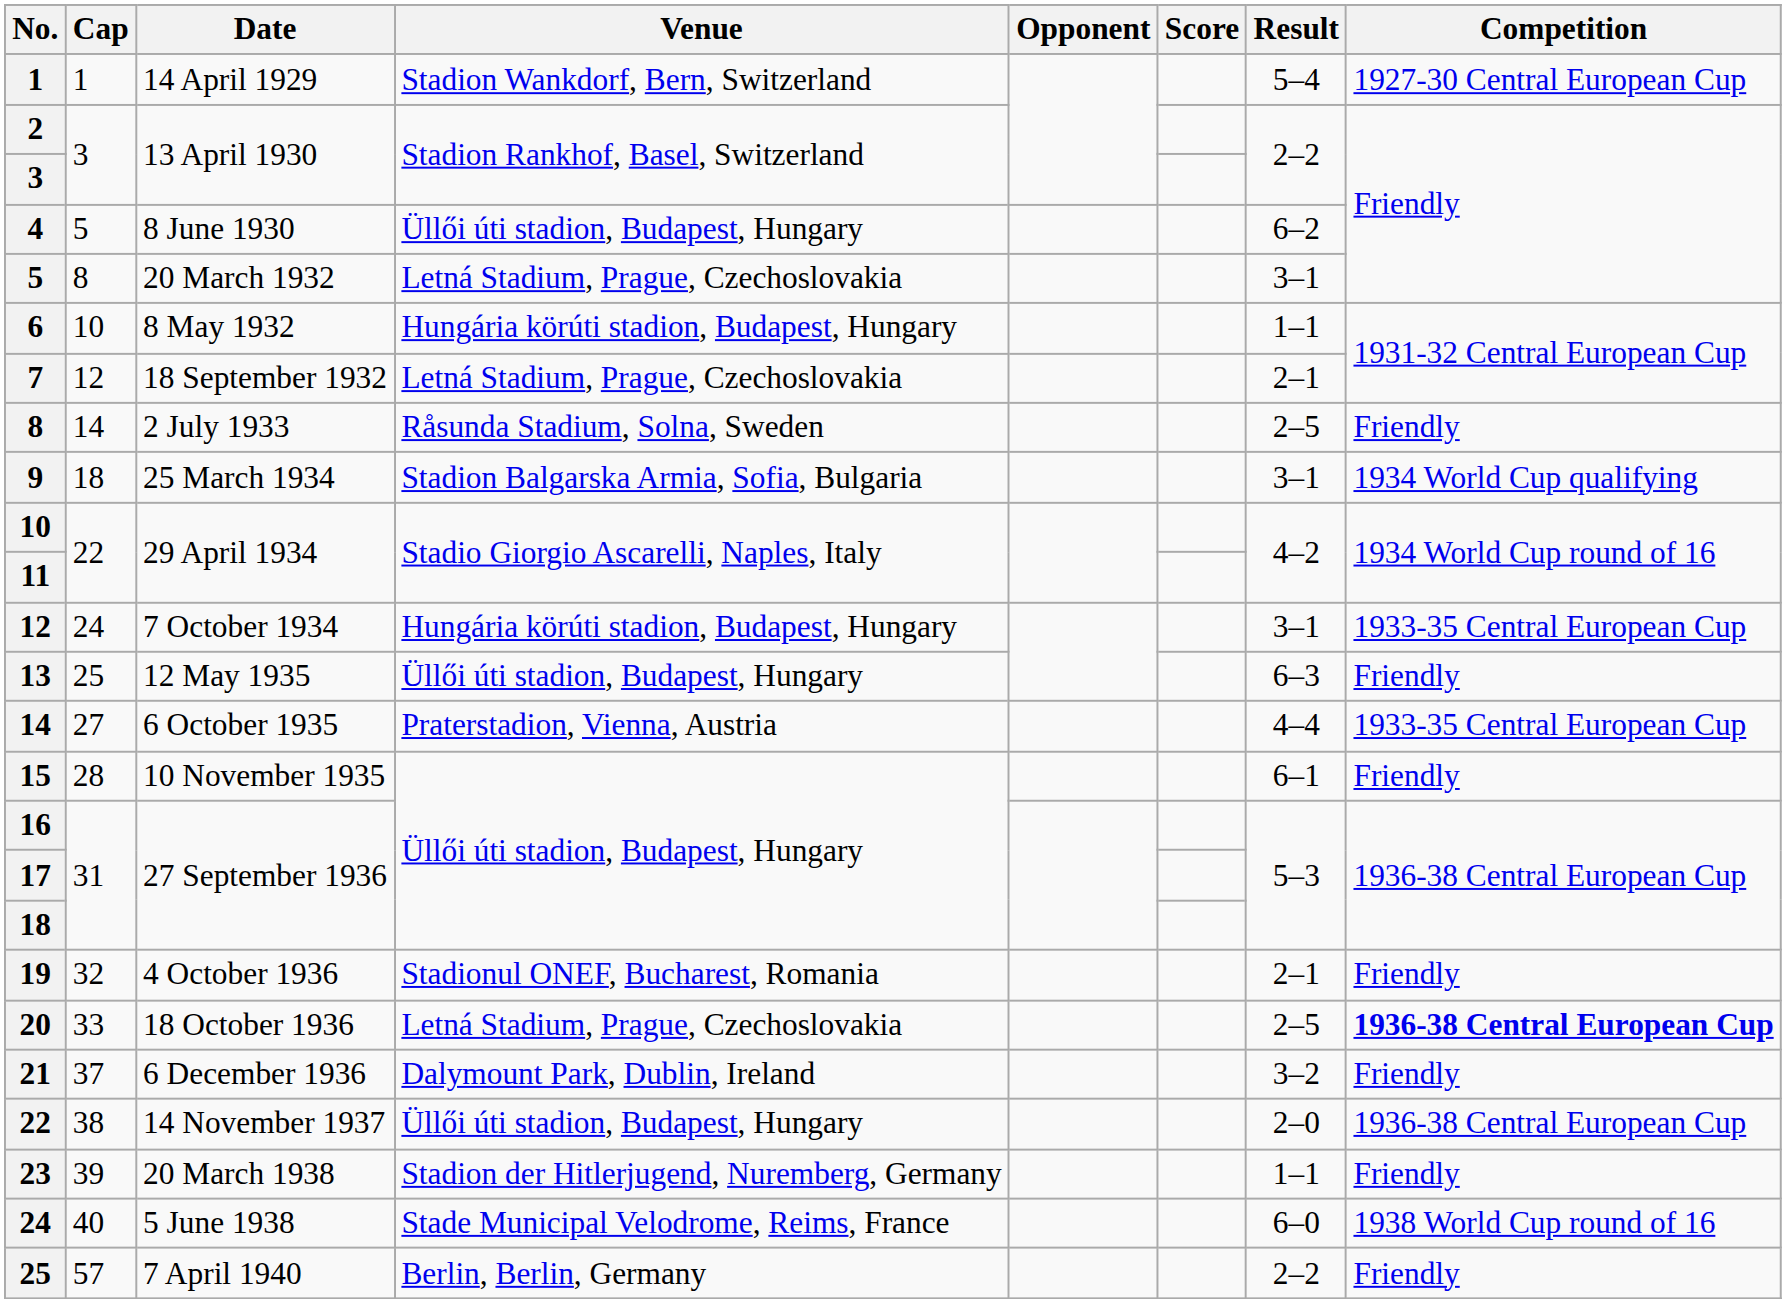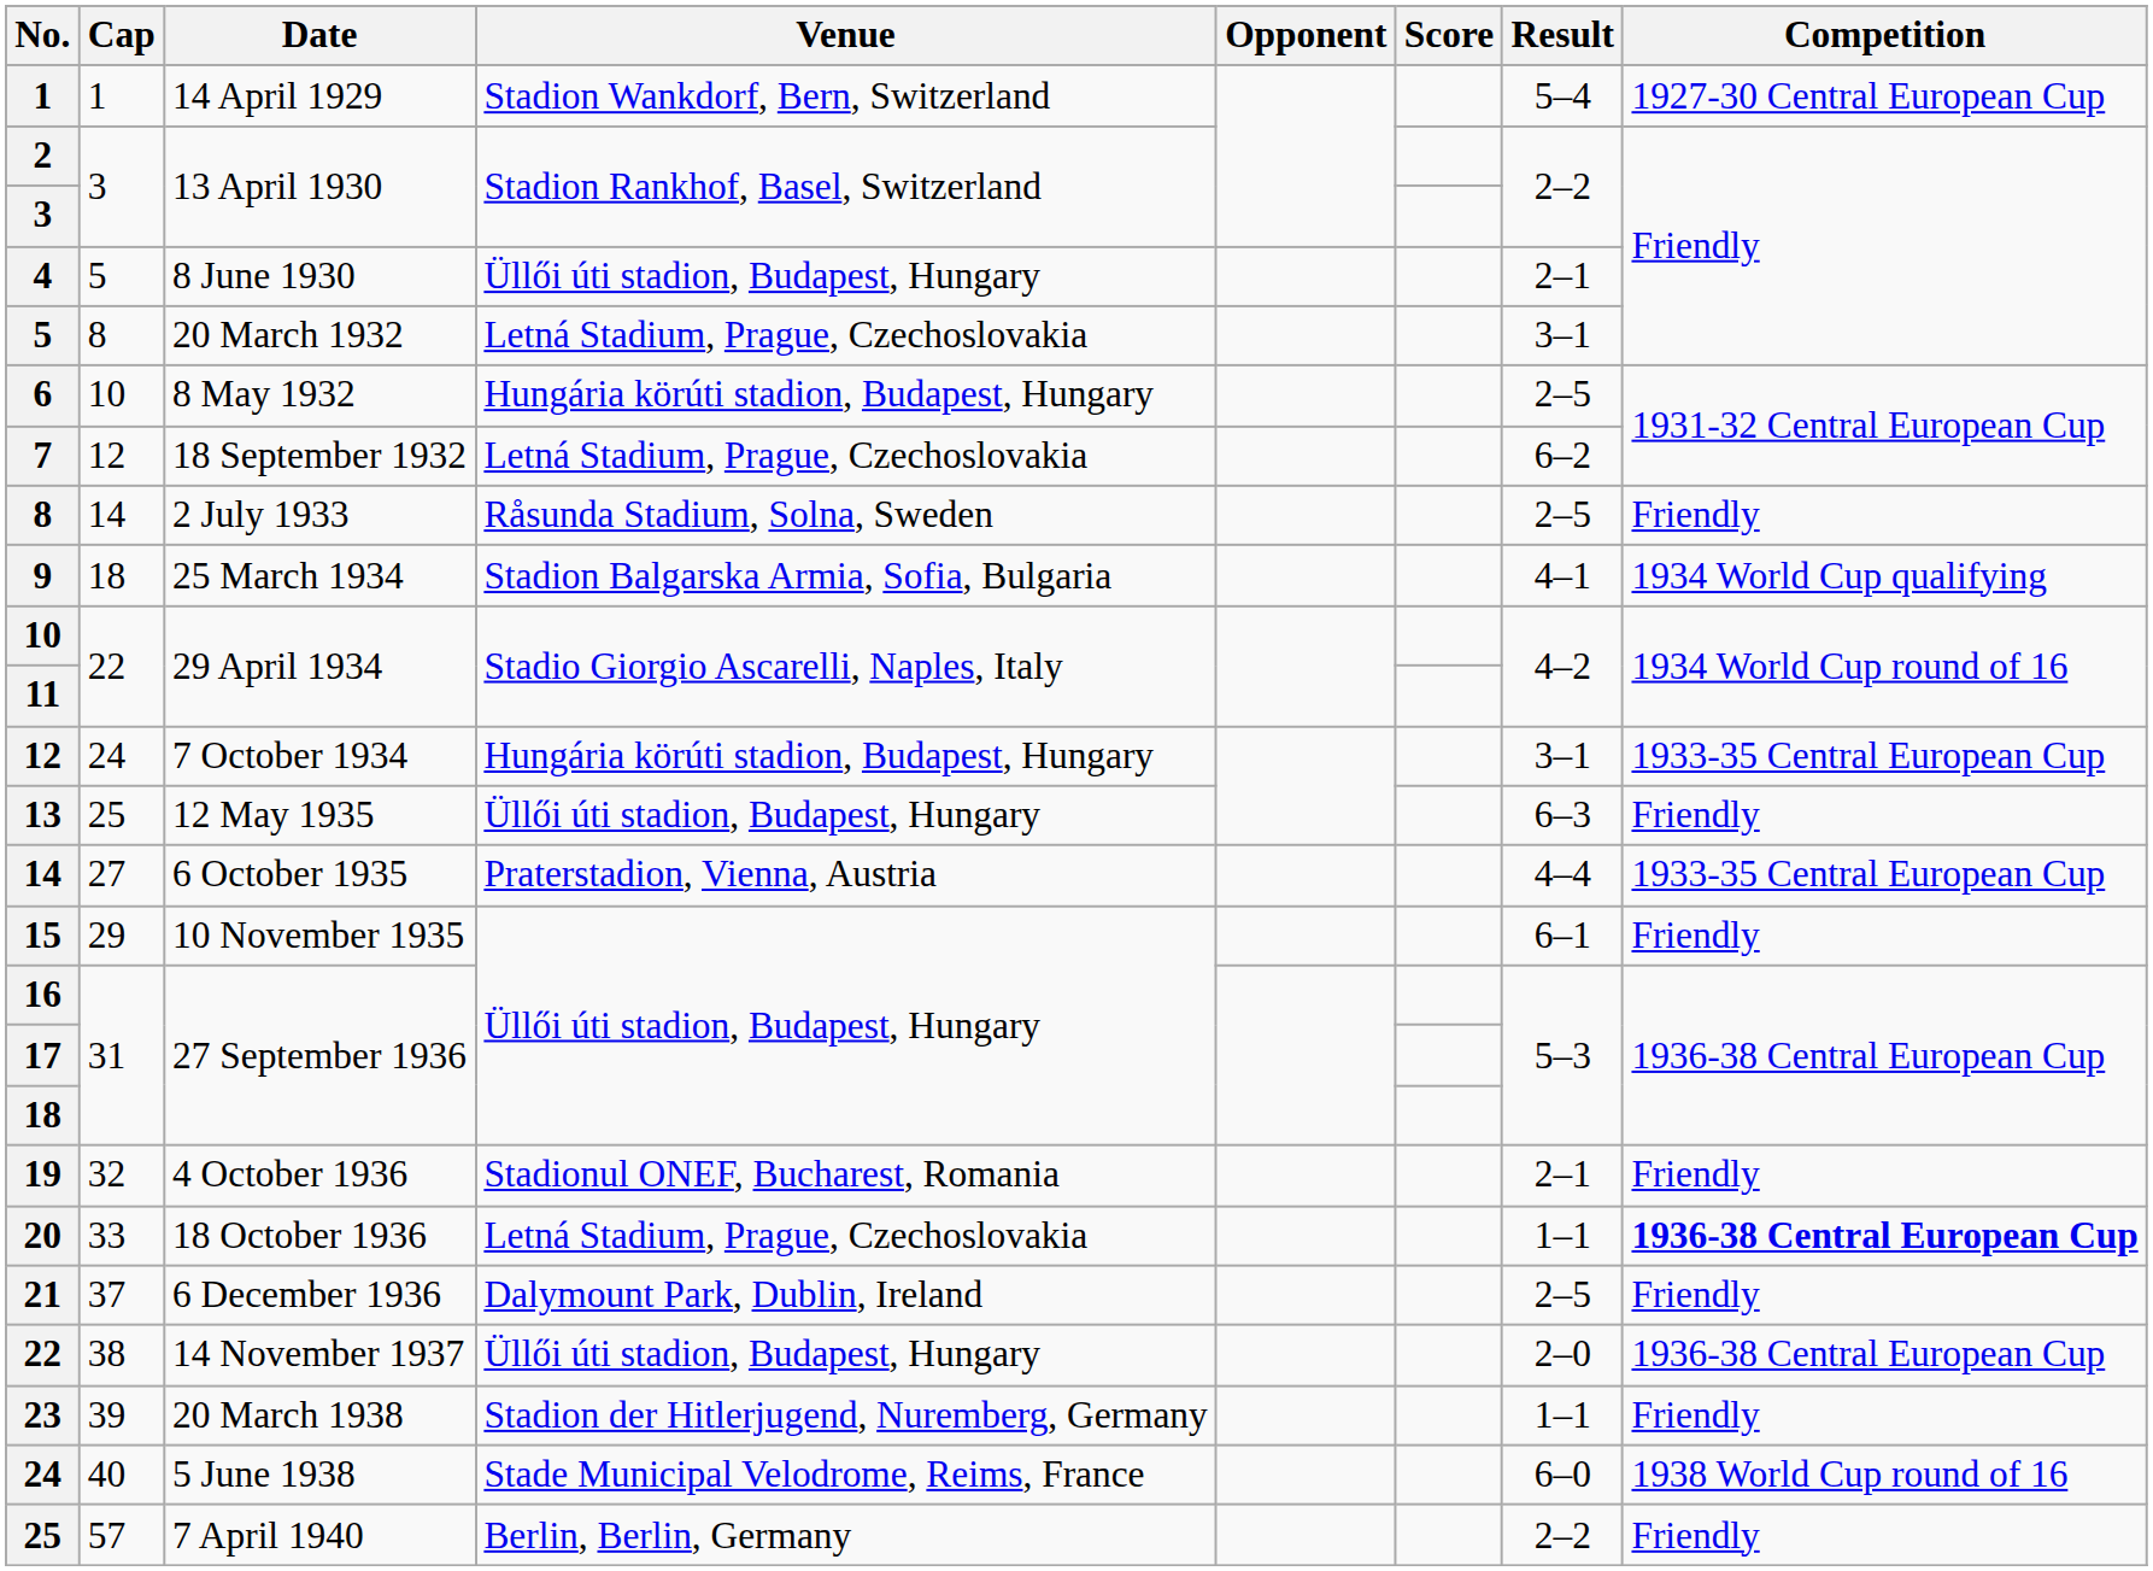4 | Result: 6–2 -> 2–1
6 | Result: 1–1 -> 2–5
7 | Result: 2–1 -> 6–2
9 | Result: 3–1 -> 4–1
15 | Cap: 28 -> 29
20 | Result: 2–5 -> 1–1
21 | Result: 3–2 -> 2–5
